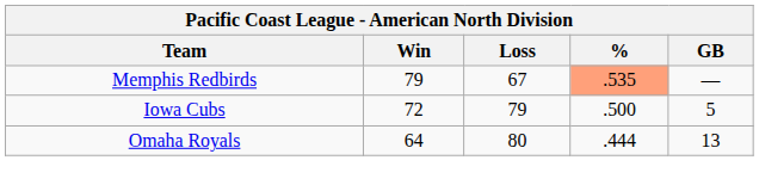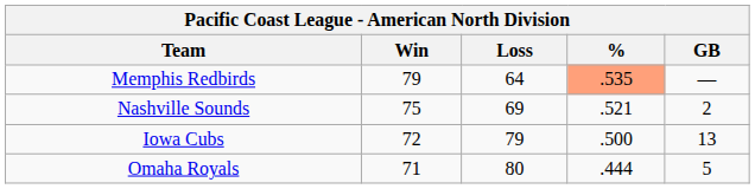Memphis Redbirds | Loss: 67 -> 64
+ row: Nashville Sounds | 75 | 69 | .521 | 2
Iowa Cubs | GB: 5 -> 13
Omaha Royals | Win: 64 -> 71
Omaha Royals | GB: 13 -> 5
